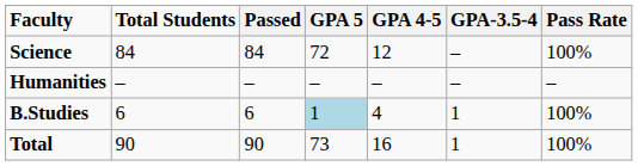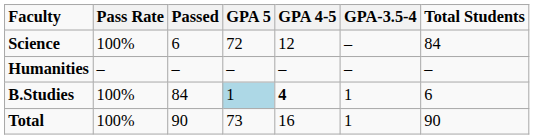columns swapped: Total Students <-> Pass Rate
Science | Passed: 84 -> 6
B.Studies | Passed: 6 -> 84
B.Studies | GPA 4-5: normal -> bold
